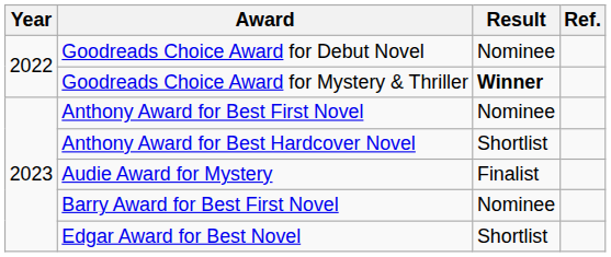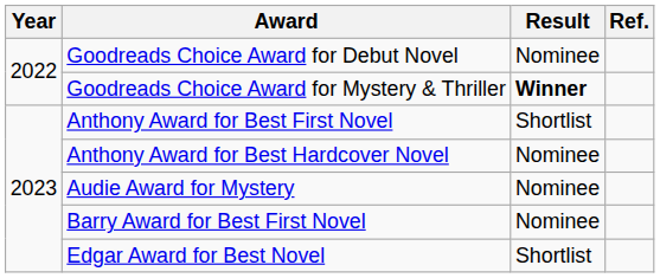Anthony Award for Best First Novel | Result: Nominee -> Shortlist
Anthony Award for Best Hardcover Novel | Result: Shortlist -> Nominee
Audie Award for Mystery | Result: Finalist -> Nominee
